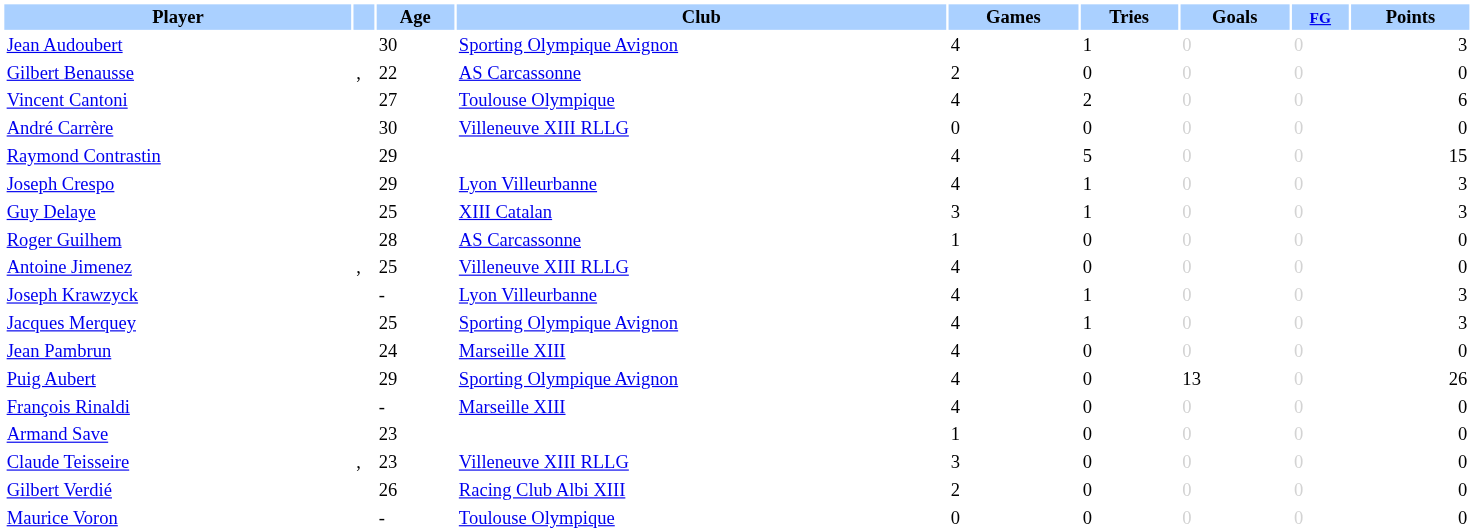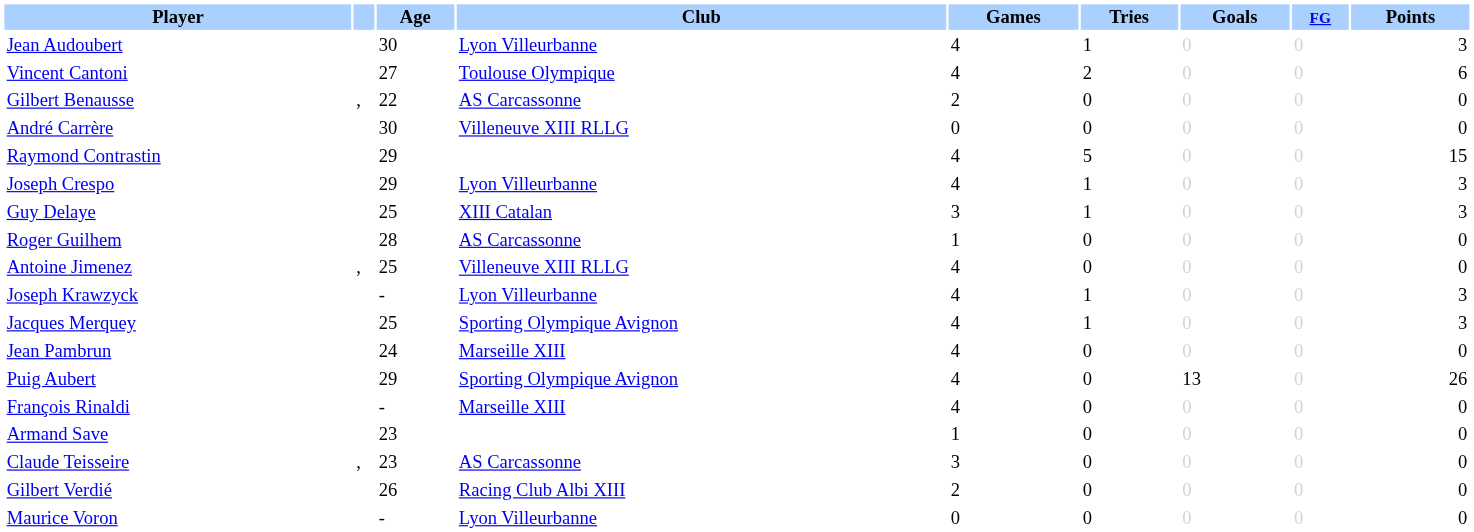Jean Audoubert | Club: Sporting Olympique Avignon -> Lyon Villeurbanne
rows swapped: Gilbert Benausse <-> Vincent Cantoni
Claude Teisseire | Club: Villeneuve XIII RLLG -> AS Carcassonne
Maurice Voron | Club: Toulouse Olympique -> Lyon Villeurbanne
